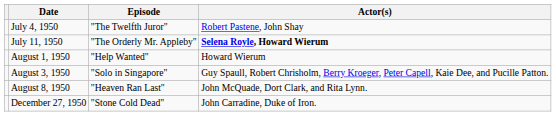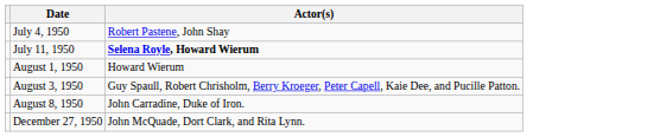- column: Episode | "The Twelfth Juror" | "The Orderly Mr. Appleby" | "Help Wanted" | "Solo in Singapore" | "Heaven Ran Last" | "Stone Cold Dead"
August 8, 1950 | Actor(s): John McQuade, Dort Clark, and Rita Lynn. -> John Carradine, Duke of Iron.
December 27, 1950 | Actor(s): John Carradine, Duke of Iron. -> John McQuade, Dort Clark, and Rita Lynn.
